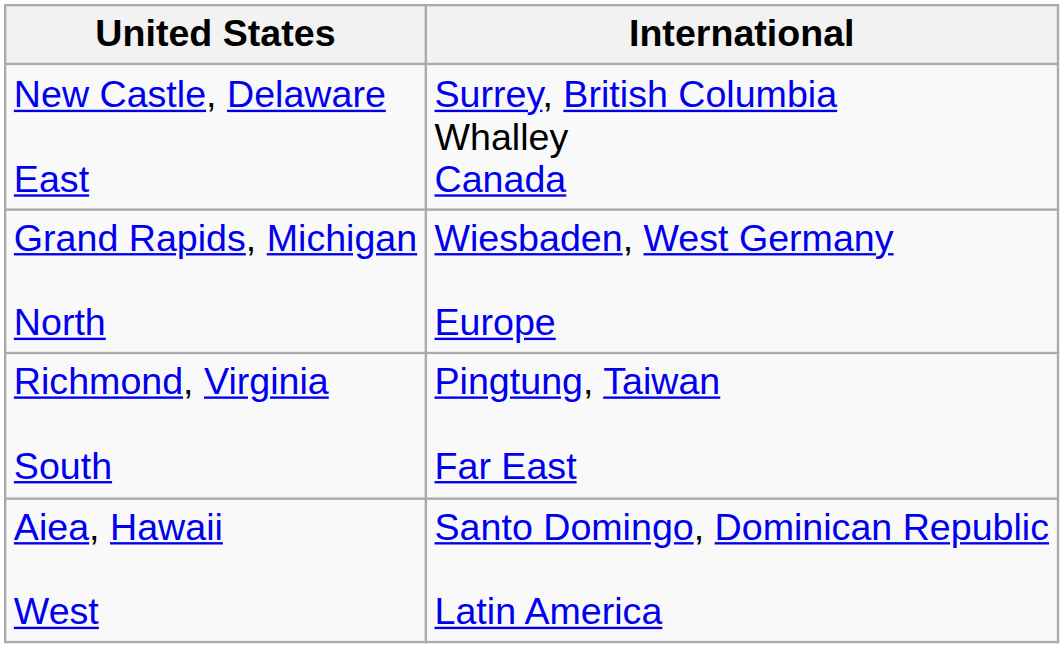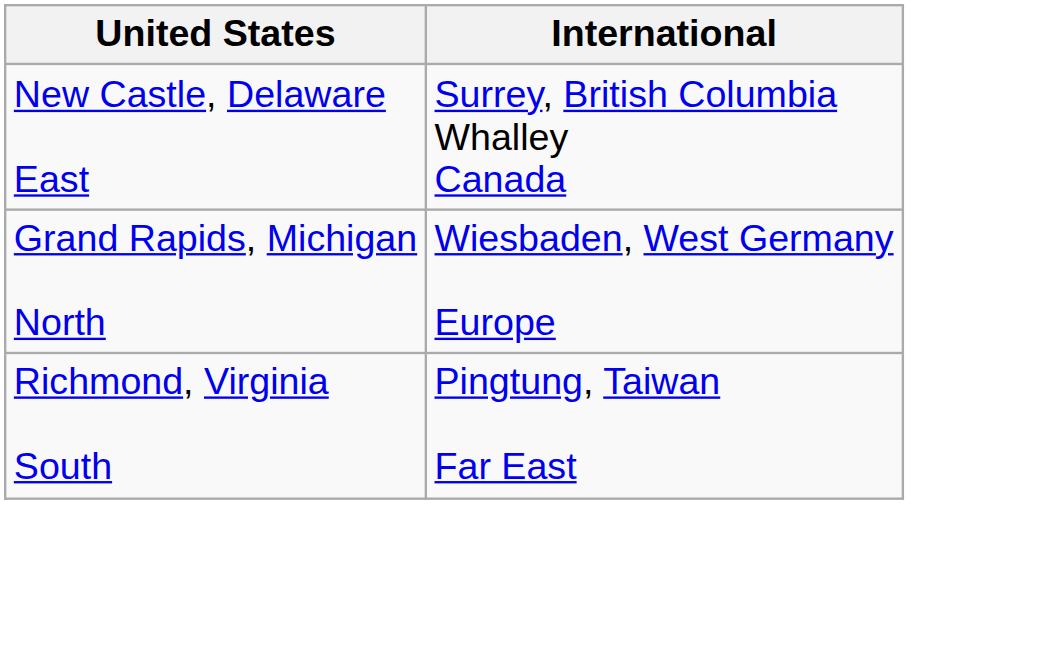- row: Aiea, Hawaii West | Santo Domingo, Dominican Republic Latin America
